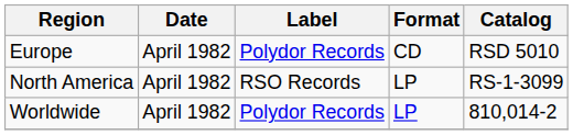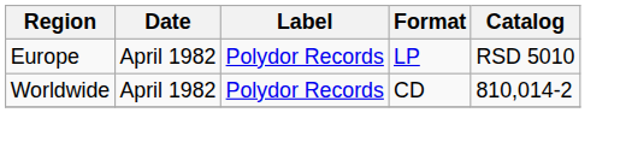Europe | Format: CD -> LP
- row: North America | April 1982 | RSO Records | LP | RS-1-3099
Worldwide | Format: LP -> CD
